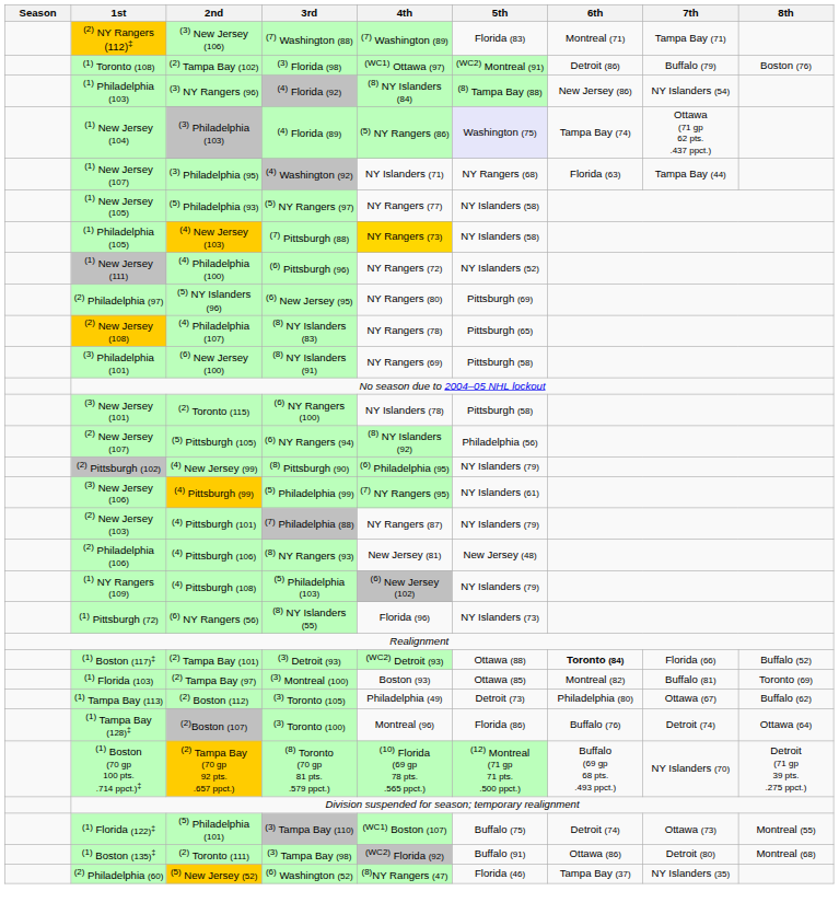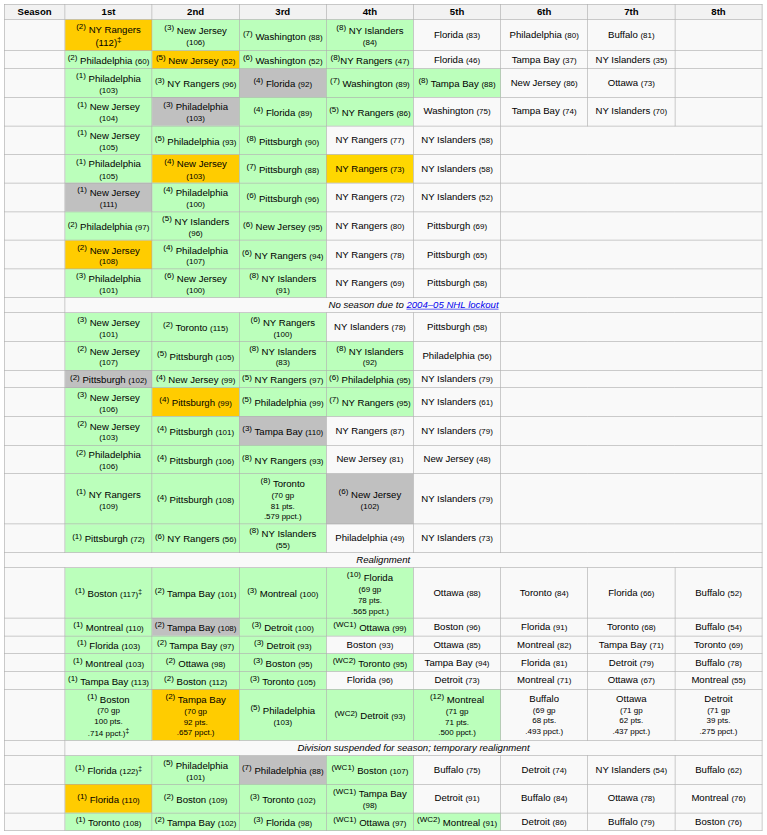(2) NY Rangers (112)‡ | 4th: (7) Washington (89) -> (8) NY Islanders (84)
(2) NY Rangers (112)‡ | 6th: Montreal (71) -> Philadelphia (80)
(2) NY Rangers (112)‡ | 7th: Tampa Bay (71) -> Buffalo (81)
rows swapped: (2) Philadelphia (60) <-> (1) Toronto (108)
(1) Philadelphia (103) | 4th: (8) NY Islanders (84) -> (7) Washington (89)
(1) Philadelphia (103) | 7th: NY Islanders (54) -> Ottawa (73)
(1) New Jersey (104) | 5th: lavender background -> no background
(1) New Jersey (104) | 7th: Ottawa (71 gp 62 pts. .437 ppct.) -> NY Islanders (70)
- row: (1) New Jersey (107) | (3) Philadelphia (95) | (4) Washington (92) | NY Islanders (71) | NY Rangers (68) | Florida (63) | Tampa Bay (44)
(1) New Jersey (105) | 3rd: (5) NY Rangers (97) -> (8) Pittsburgh (90)
(2) New Jersey (108) | 3rd: (8) NY Islanders (83) -> (6) NY Rangers (94)
(2) New Jersey (107) | 3rd: (6) NY Rangers (94) -> (8) NY Islanders (83)
(2) Pittsburgh (102) | 3rd: (8) Pittsburgh (90) -> (5) NY Rangers (97)
(2) New Jersey (103) | 3rd: (7) Philadelphia (88) -> (3) Tampa Bay (110)
(1) NY Rangers (109) | 3rd: (5) Philadelphia (103) -> (8) Toronto (70 gp 81 pts. .579 ppct.)
(1) Pittsburgh (72) | 4th: Florida (96) -> Philadelphia (49)
(1) Boston (117)‡ | 3rd: (3) Detroit (93) -> (3) Montreal (100)
(1) Boston (117)‡ | 4th: (WC2) Detroit (93) -> (10) Florida (69 gp 78 pts. .565 ppct.)
(1) Boston (117)‡ | 6th: bold -> normal
+ row: (1) Montreal (110) | (2) Tampa Bay (108) | (3) Detroit (100) | (WC1) Ottawa (99) | Boston (96) | Florida (91) | Toronto (68) | Buffalo (54)
(1) Florida (103) | 3rd: (3) Montreal (100) -> (3) Detroit (93)
(1) Florida (103) | 7th: Buffalo (81) -> Tampa Bay (71)
+ row: (1) Montreal (103) | (2) Ottawa (98) | (3) Boston (95) | (WC2) Toronto (95) | Tampa Bay (94) | Florida (81) | Detroit (79) | Buffalo (78)
(1) Tampa Bay (113) | 4th: Philadelphia (49) -> Florida (96)
(1) Tampa Bay (113) | 6th: Philadelphia (80) -> Montreal (71)
(1) Tampa Bay (113) | 8th: Buffalo (62) -> Montreal (55)
- row: (1) Tampa Bay (128)‡ | (2)Boston (107) | (3) Toronto (100) | Montreal (96) | Florida (86) | Buffalo (76) | Detroit (74) | Ottawa (64)
(1) Boston (70 gp 100 pts. .714 ppct.)‡ | 3rd: (8) Toronto (70 gp 81 pts. .579 ppct.) -> (5) Philadelphia (103)
(1) Boston (70 gp 100 pts. .714 ppct.)‡ | 4th: (10) Florida (69 gp 78 pts. .565 ppct.) -> (WC2) Detroit (93)
(1) Boston (70 gp 100 pts. .714 ppct.)‡ | 7th: NY Islanders (70) -> Ottawa (71 gp 62 pts. .437 ppct.)
(1) Florida (122)‡ | 3rd: (3) Tampa Bay (110) -> (7) Philadelphia (88)
(1) Florida (122)‡ | 7th: Ottawa (73) -> NY Islanders (54)
(1) Florida (122)‡ | 8th: Montreal (55) -> Buffalo (62)
- row: (1) Boston (135)‡ | (2) Toronto (111) | (3) Tampa Bay (98) | (WC2) Florida (92) | Buffalo (91) | Ottawa (86) | Detroit (80) | Montreal (68)
+ row: (1) Florida (110) | (2) Boston (109) | (3) Toronto (102) | (WC1) Tampa Bay (98) | Detroit (91) | Buffalo (84) | Ottawa (78) | Montreal (76)
